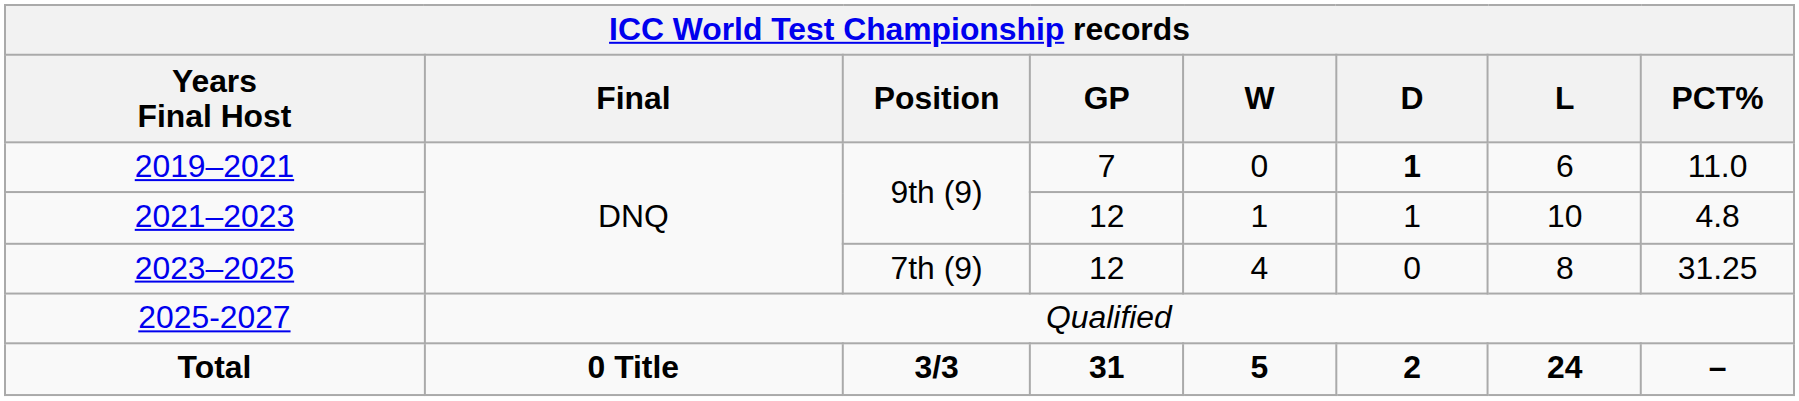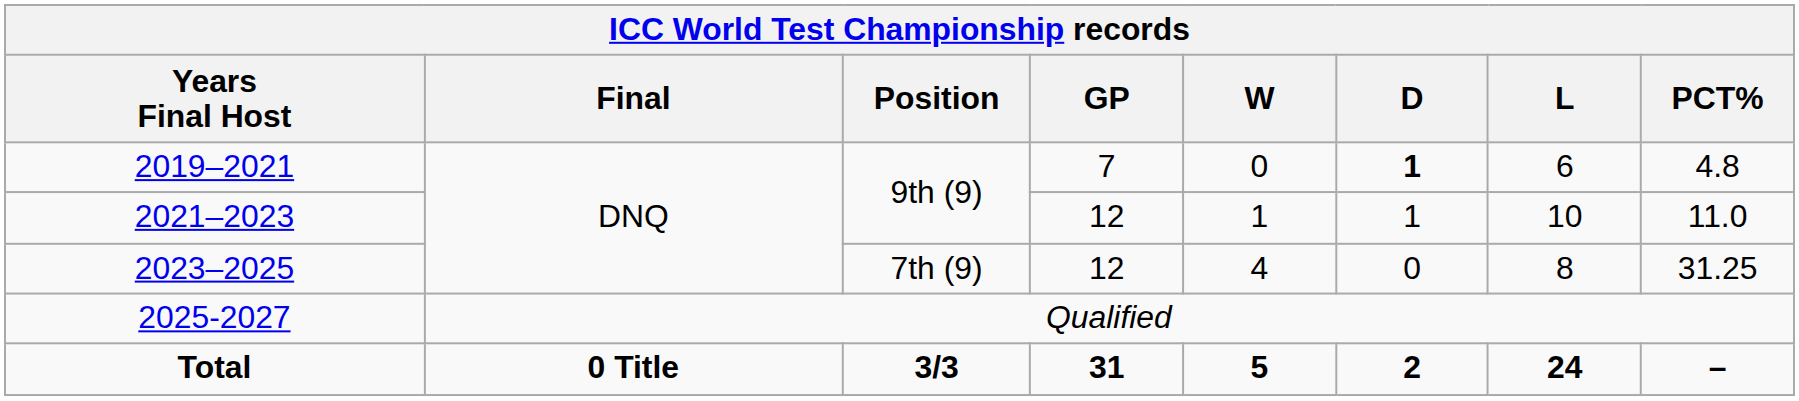2019–2021 | PCT%: 11.0 -> 4.8
2021–2023 | PCT%: 4.8 -> 11.0
